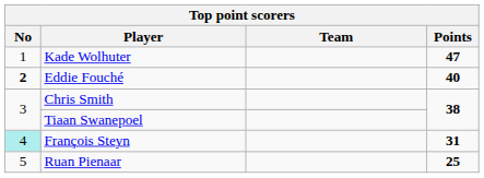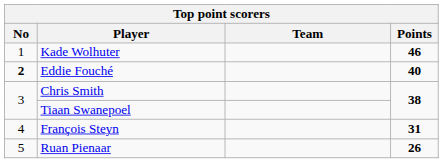Kade Wolhuter | Points: 47 -> 46
François Steyn | No: paleturquoise background -> no background
Ruan Pienaar | Points: 25 -> 26
